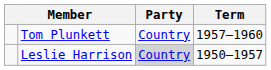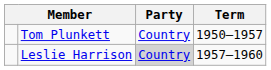Tom Plunkett | Term: 1957–1960 -> 1950–1957
Leslie Harrison | Term: 1950–1957 -> 1957–1960
